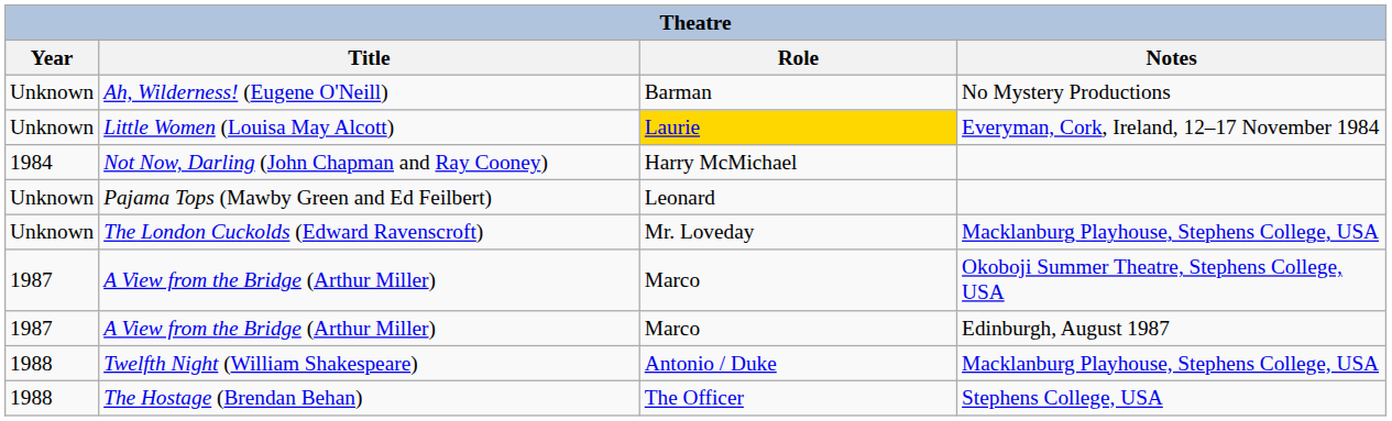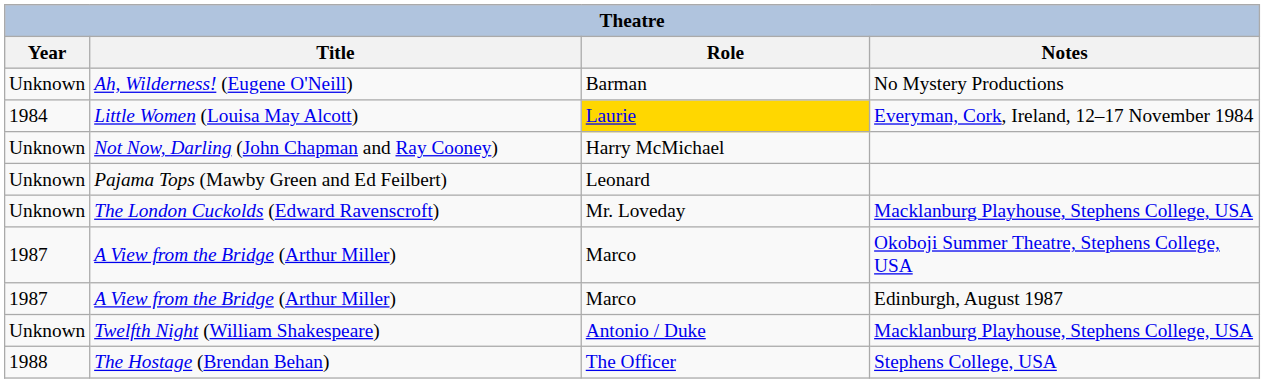Little Women (Louisa May Alcott) | Year: Unknown -> 1984
Not Now, Darling (John Chapman and Ray Cooney) | Year: 1984 -> Unknown
Twelfth Night (William Shakespeare) | Year: 1988 -> Unknown
